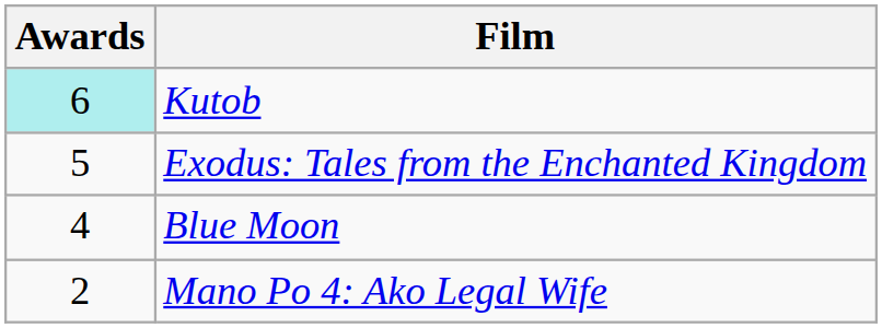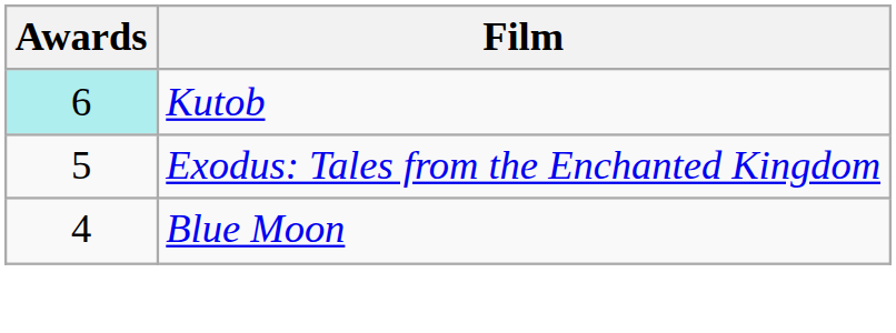- row: 2 | Mano Po 4: Ako Legal Wife
